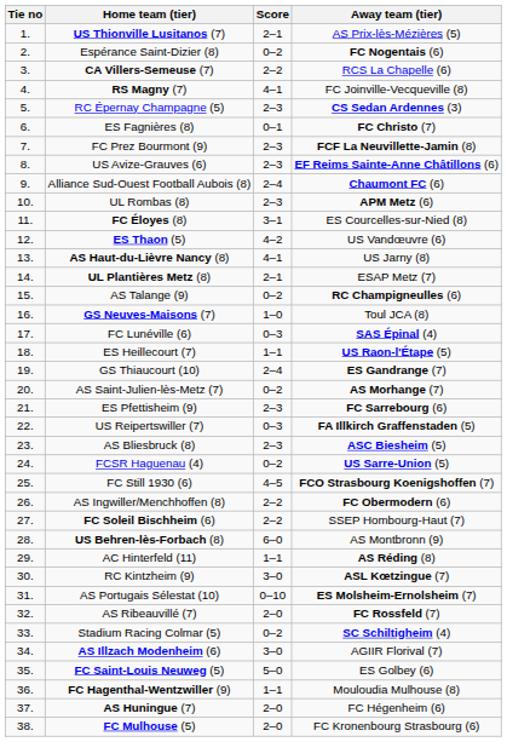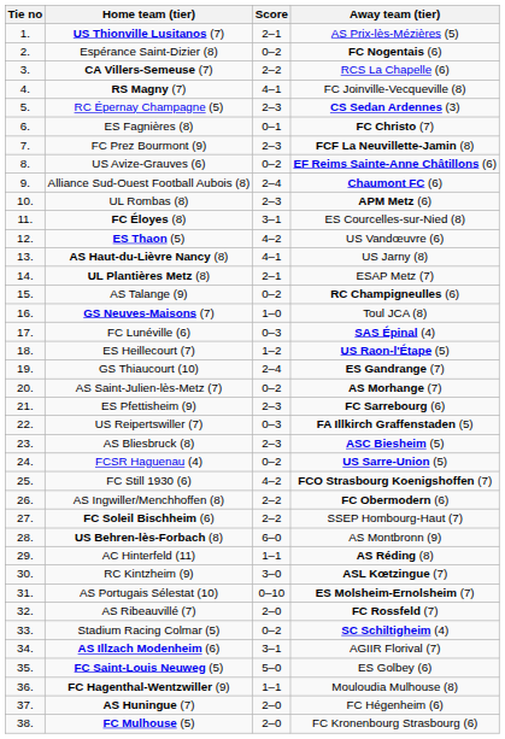US Avize-Grauves (6) | Score: 2–3 -> 0–2
ES Heillecourt (7) | Score: 1–1 -> 1–2
FC Still 1930 (6) | Score: 4–5 -> 4–2
AS Illzach Modenheim (6) | Score: 3–0 -> 3–1
